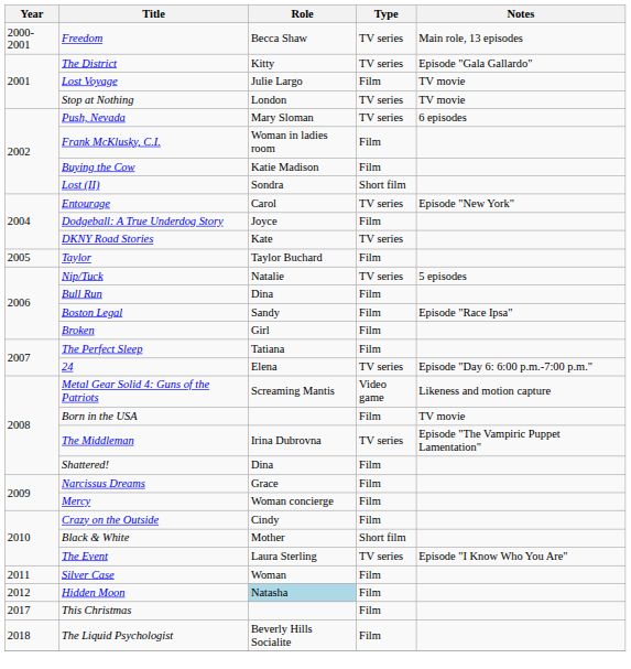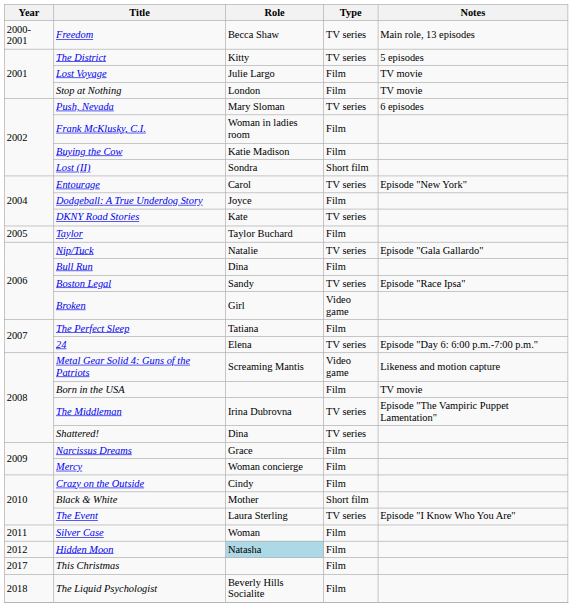The District | Notes: Episode "Gala Gallardo" -> 5 episodes
Stop at Nothing | Type: TV series -> Film
Nip/Tuck | Notes: 5 episodes -> Episode "Gala Gallardo"
Boston Legal | Type: Film -> TV series
Broken | Type: Film -> Video game
Shattered! | Type: Film -> TV series
